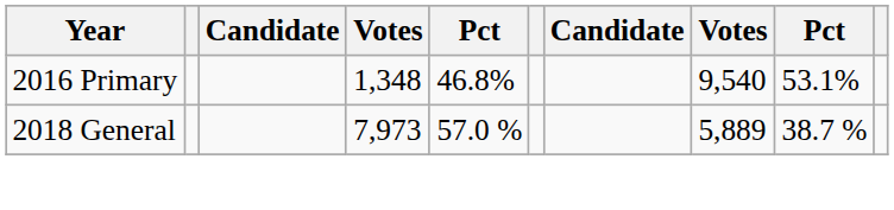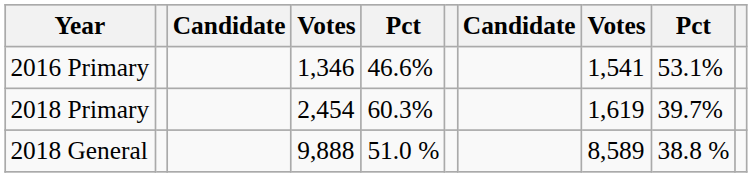2016 Primary | column 4: 1,348 -> 1,346
2016 Primary | column 5: 46.8% -> 46.6%
2016 Primary | column 8: 9,540 -> 1,541
+ row: 2018 Primary | 2,454 | 60.3% | 1,619 | 39.7%
2018 General | column 4: 7,973 -> 9,888
2018 General | column 5: 57.0 % -> 51.0 %
2018 General | column 8: 5,889 -> 8,589
2018 General | column 9: 38.7 % -> 38.8 %
